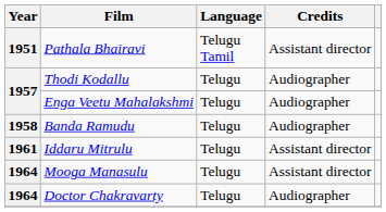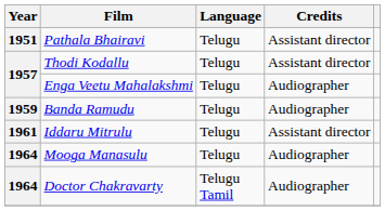Pathala Bhairavi | Language: Telugu Tamil -> Telugu
Thodi Kodallu | Credits: Audiographer -> Assistant director
Banda Ramudu | Year: 1958 -> 1959
Mooga Manasulu | Credits: Assistant director -> Audiographer
Doctor Chakravarty | Language: Telugu -> Telugu Tamil
